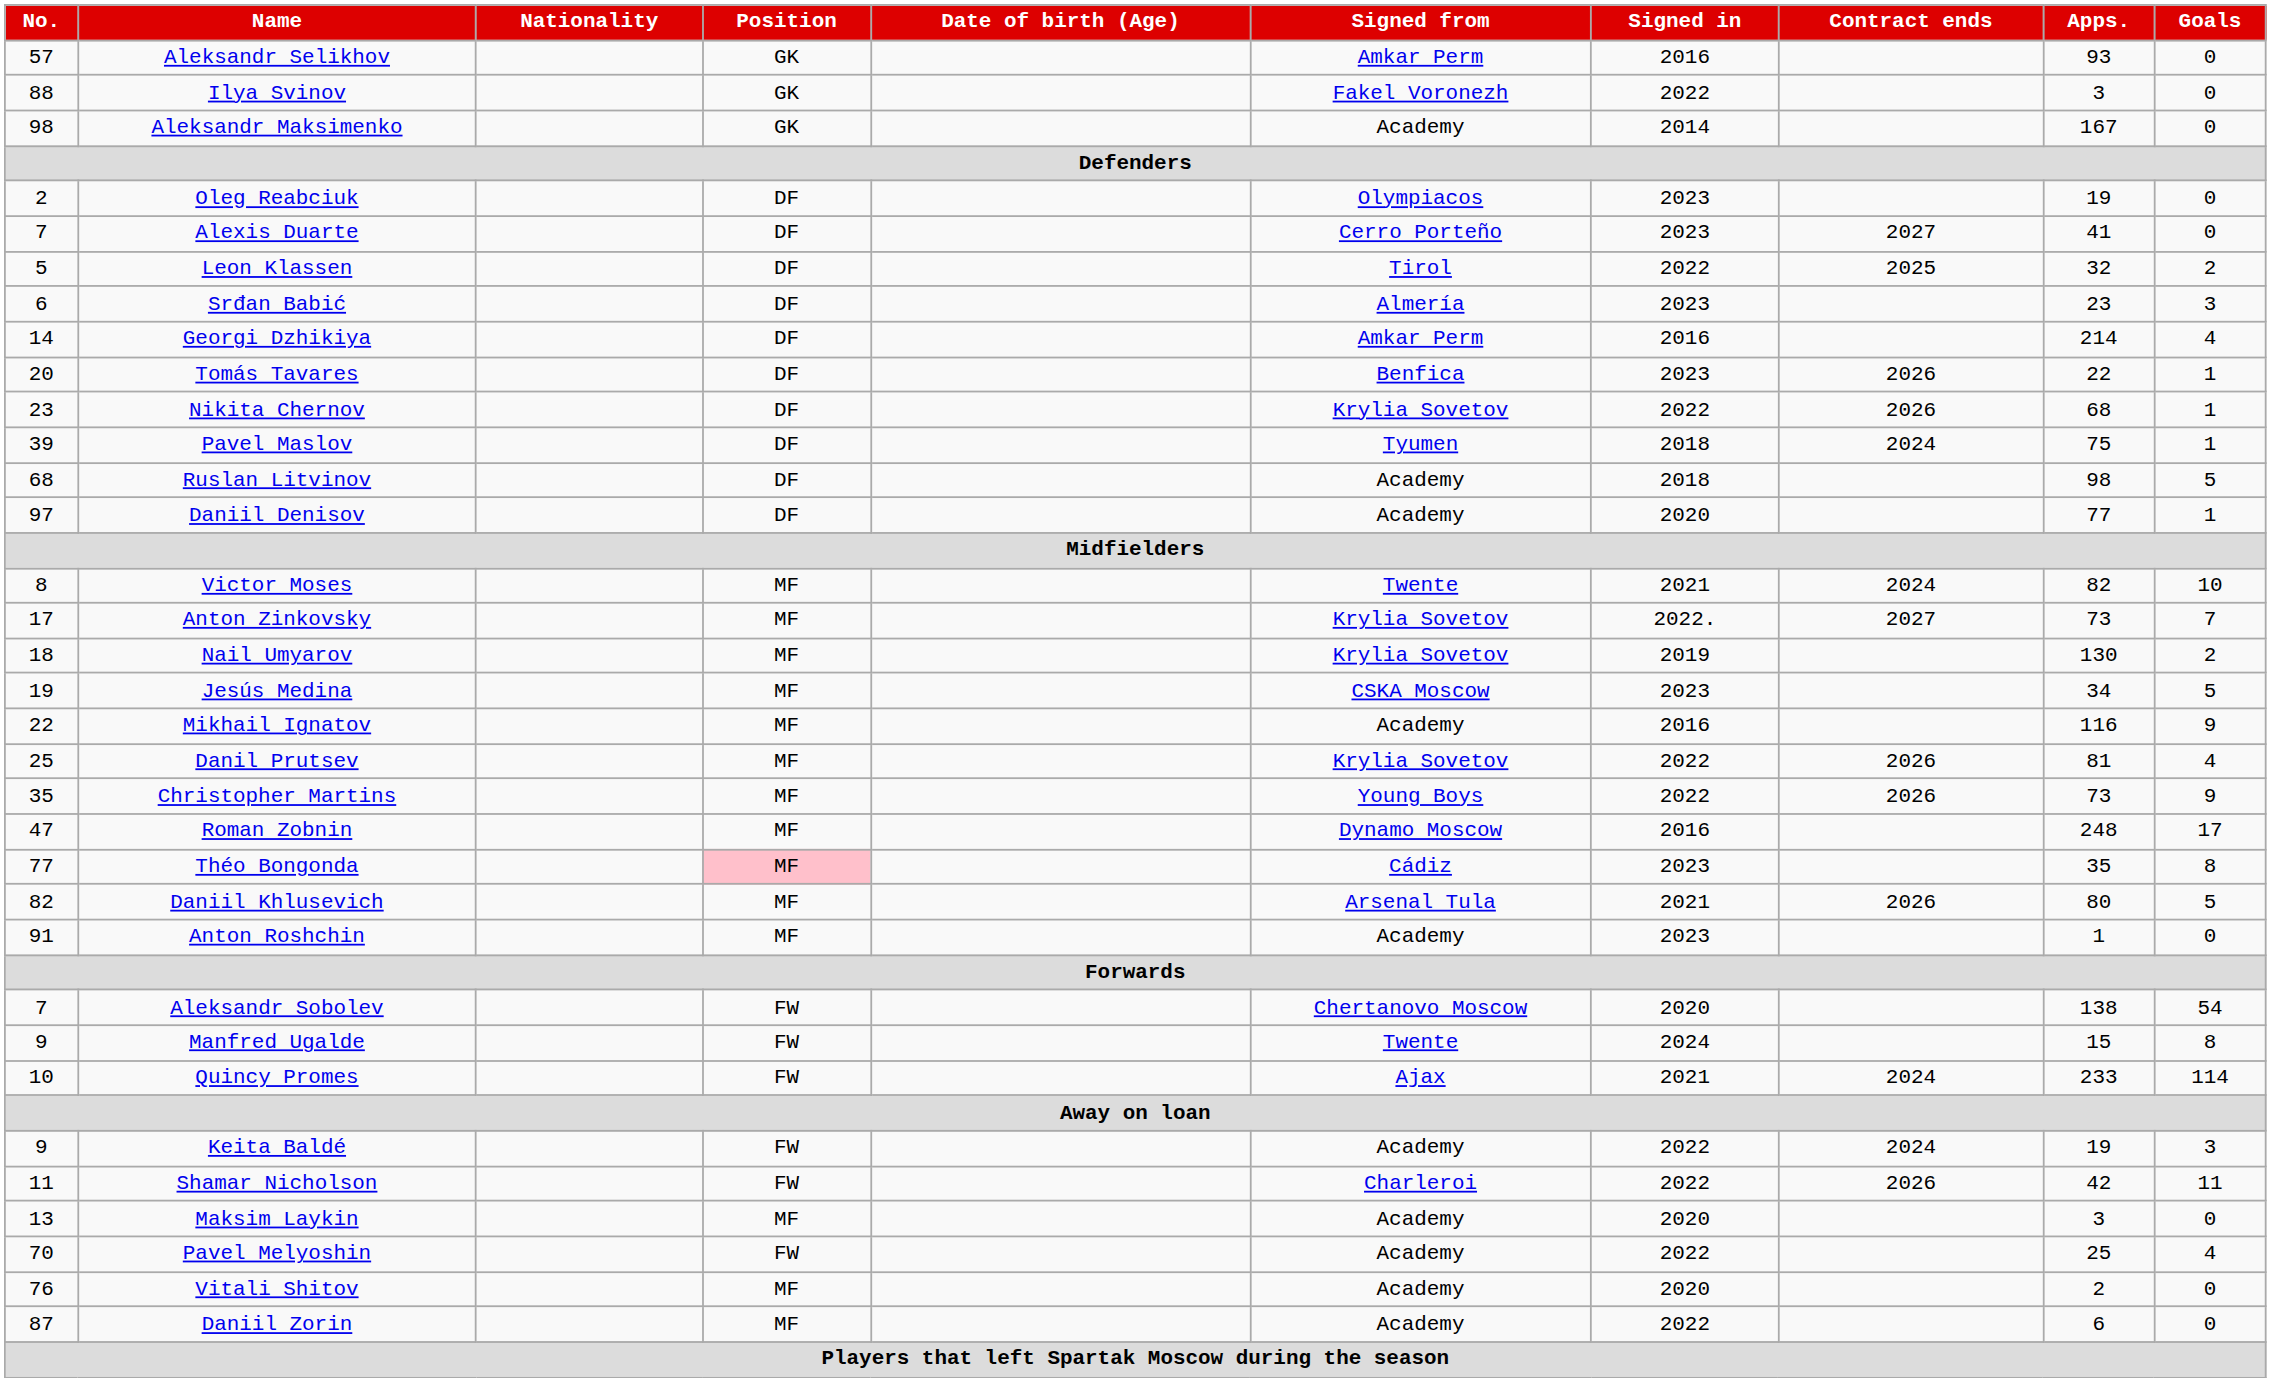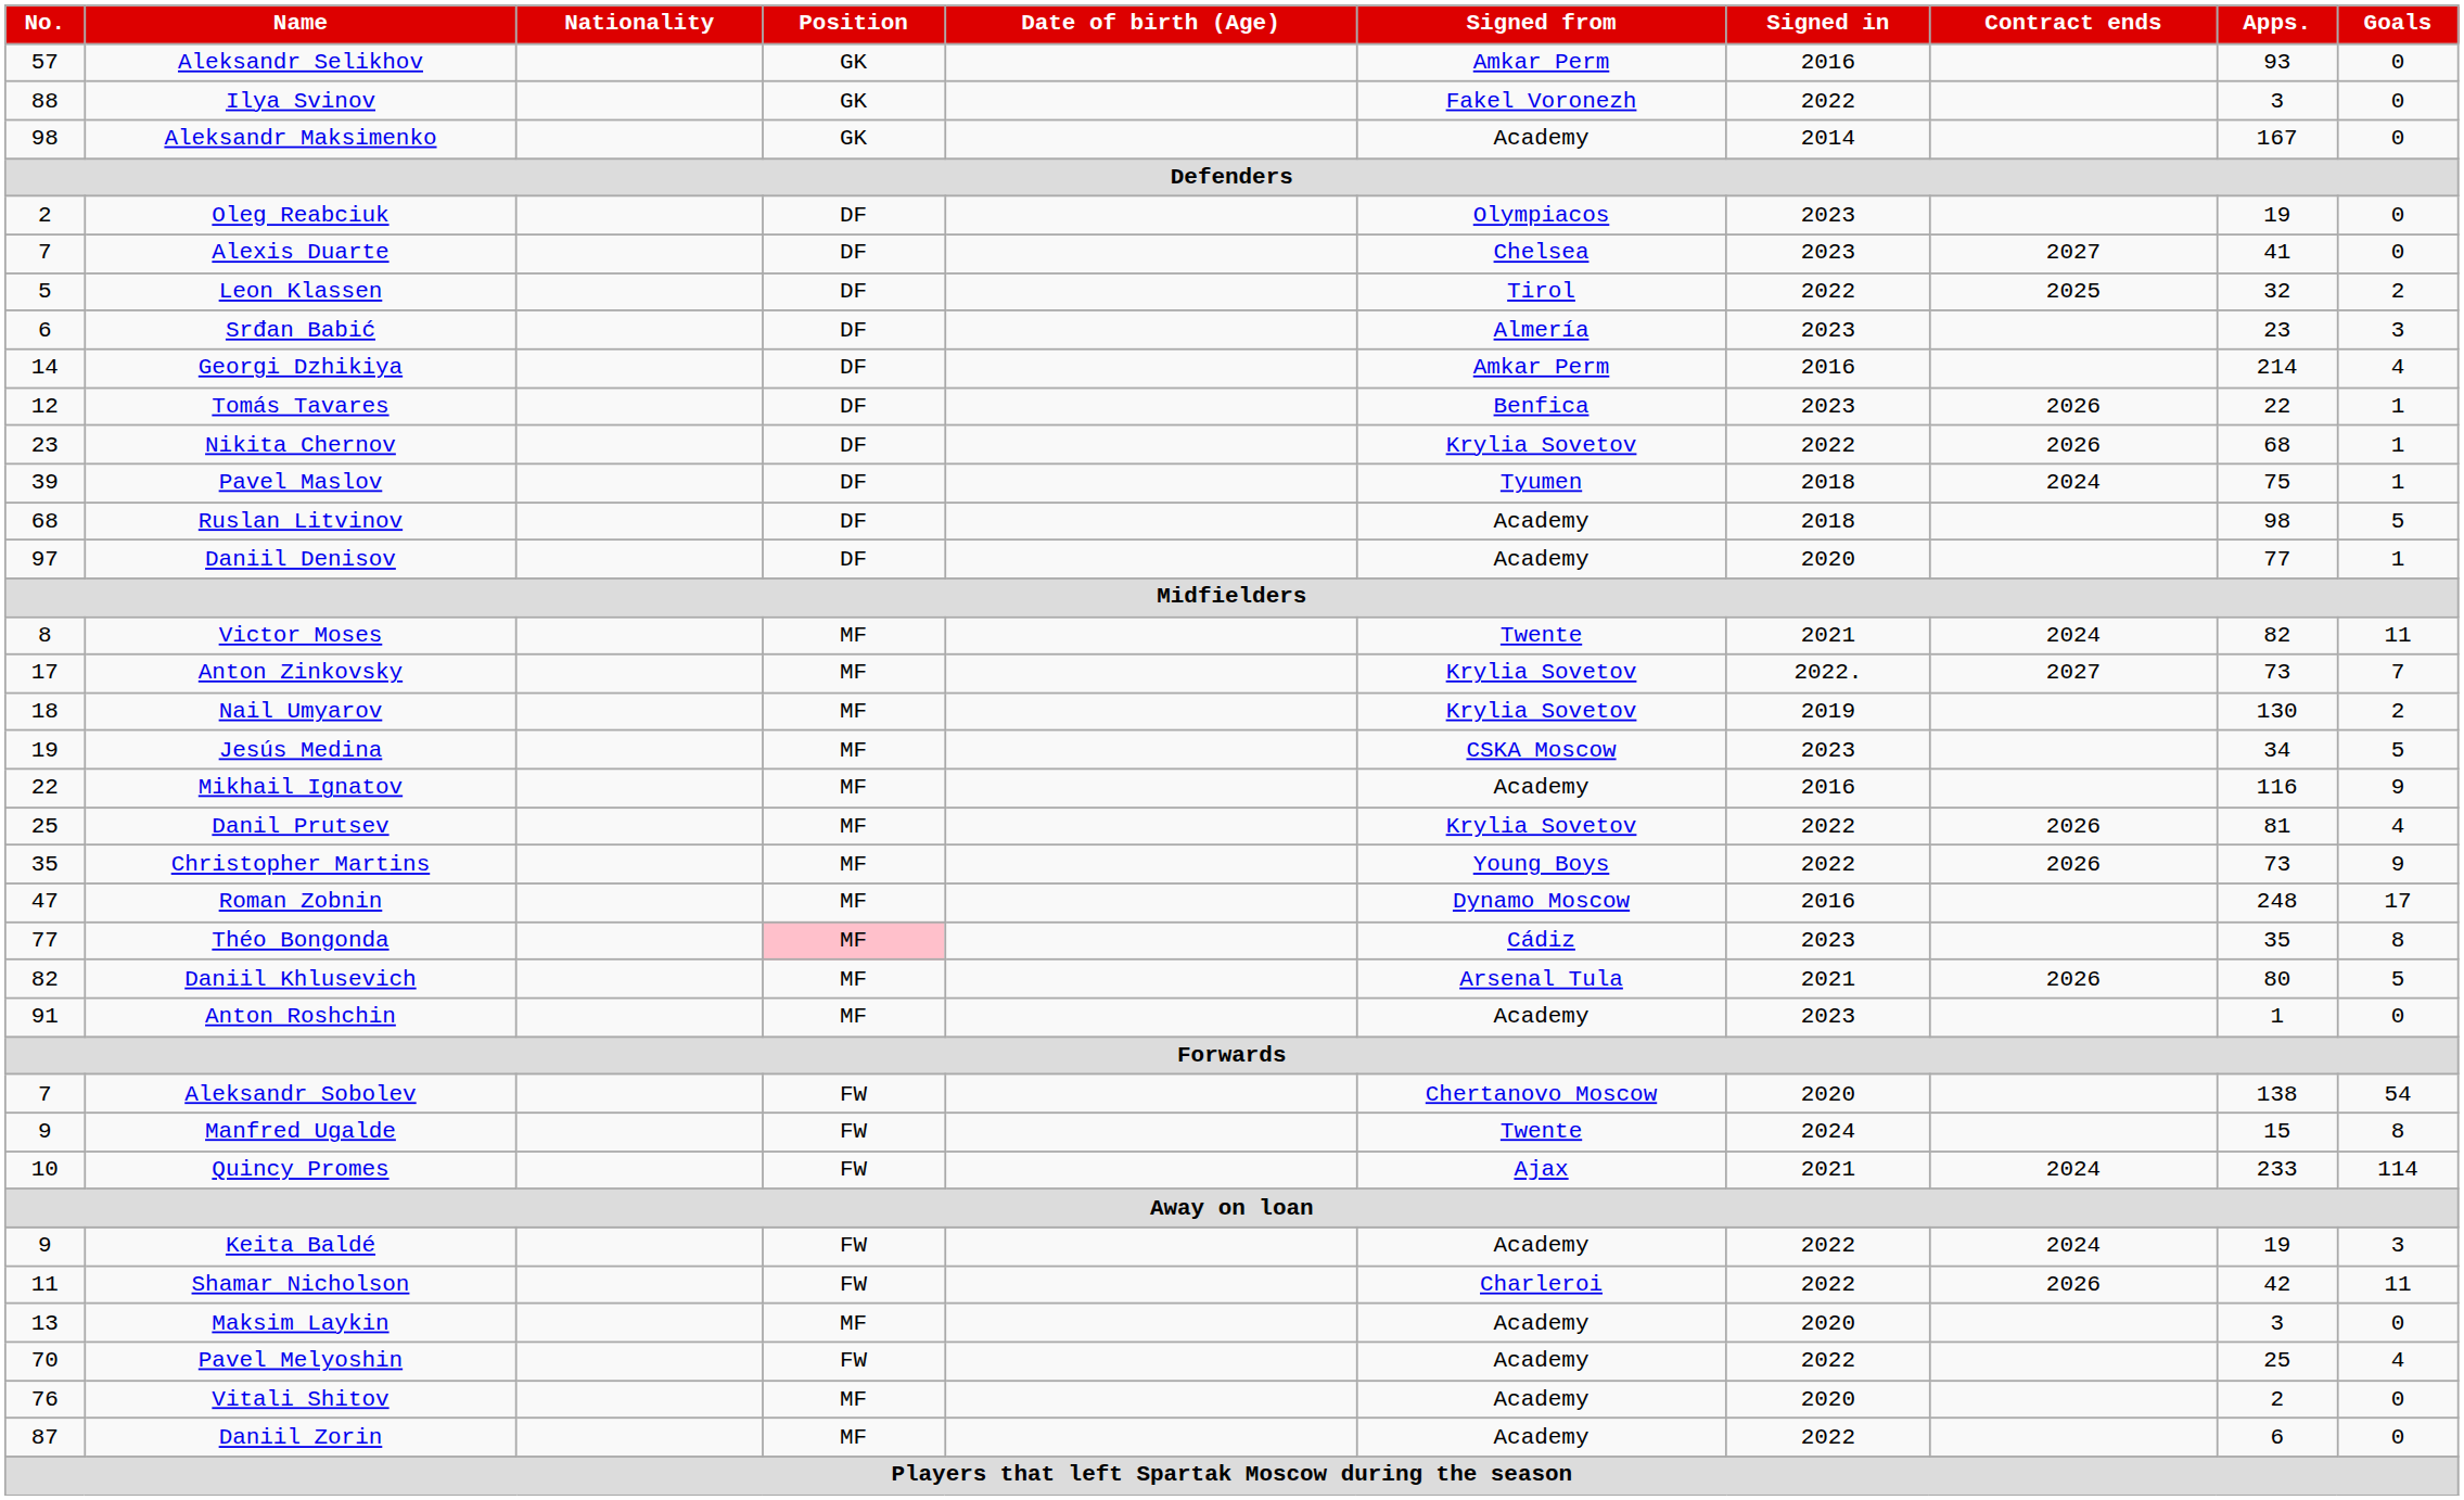Alexis Duarte | Signed from: Cerro Porteño -> Chelsea
Tomás Tavares | No.: 20 -> 12
Victor Moses | Goals: 10 -> 11
